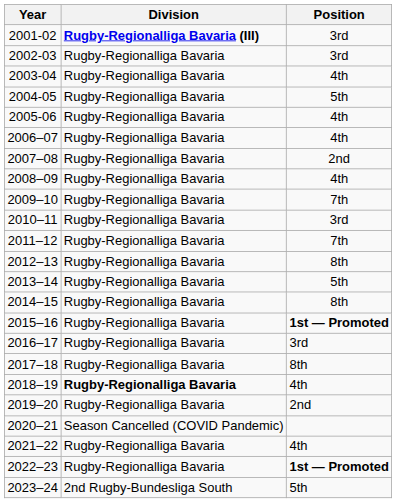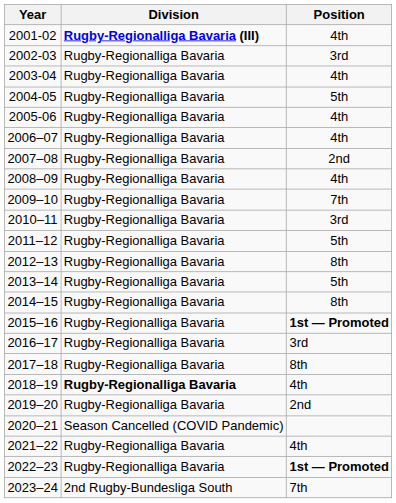2001-02 | Position: 3rd -> 4th
2011–12 | Position: 7th -> 5th
2023–24 | Position: 5th -> 7th
